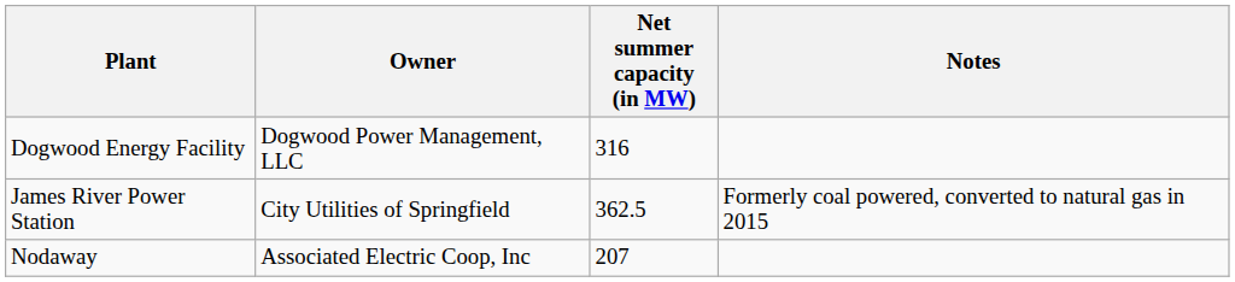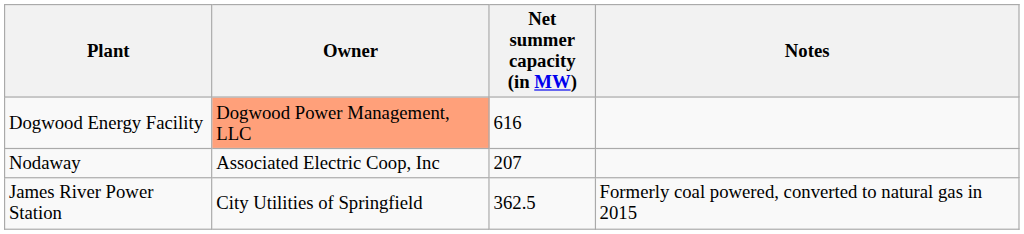Dogwood Energy Facility | Owner: no background -> lightsalmon background
Dogwood Energy Facility | Net summer capacity (in MW): 316 -> 616
rows swapped: James River Power Station <-> Nodaway
